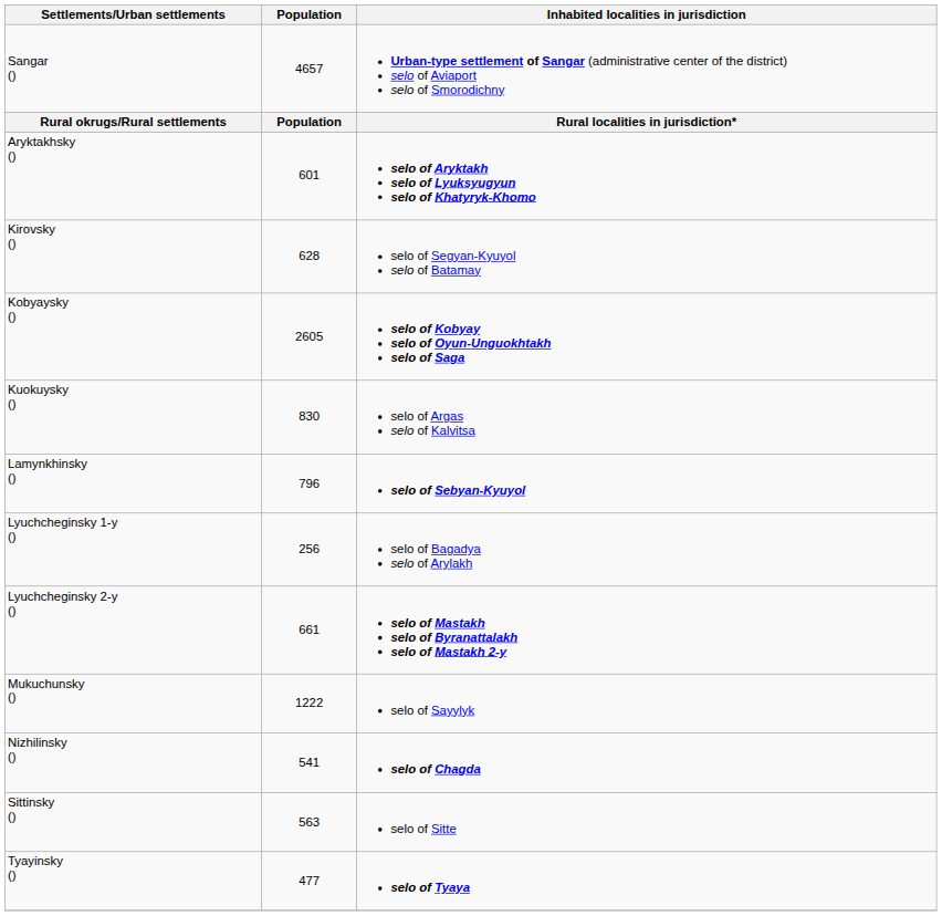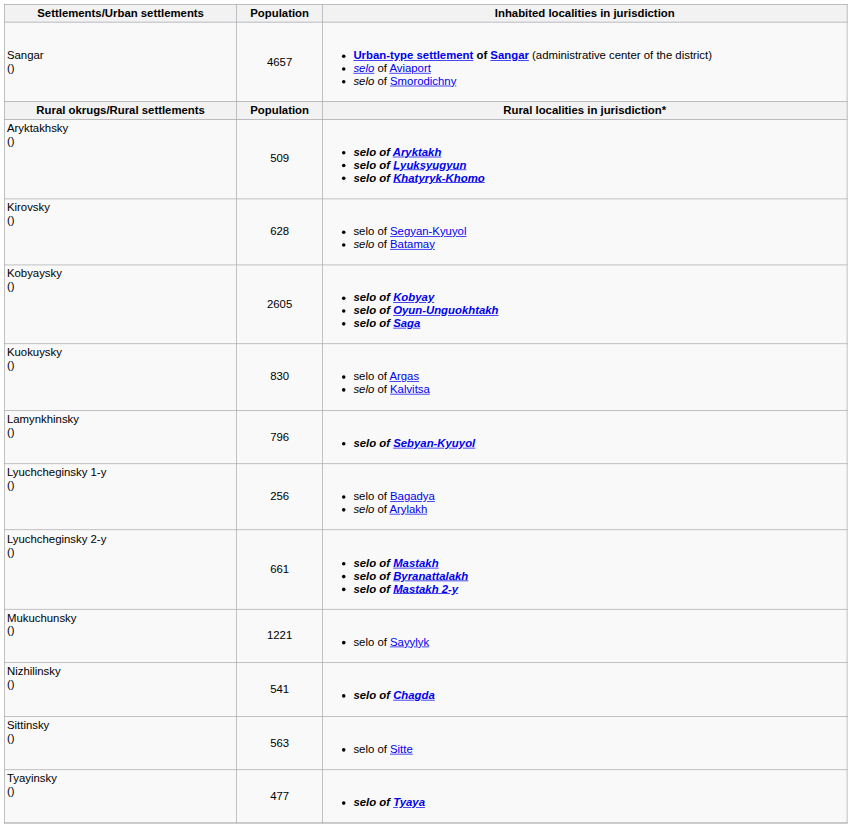Aryktakhsky () | Population: 601 -> 509
Mukuchunsky () | Population: 1222 -> 1221
